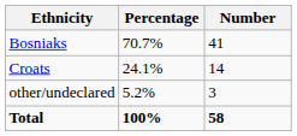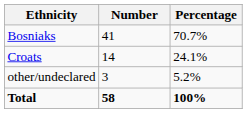columns swapped: Number <-> Percentage
